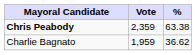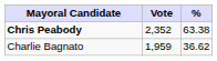Chris Peabody | Vote: 2,359 -> 2,352
